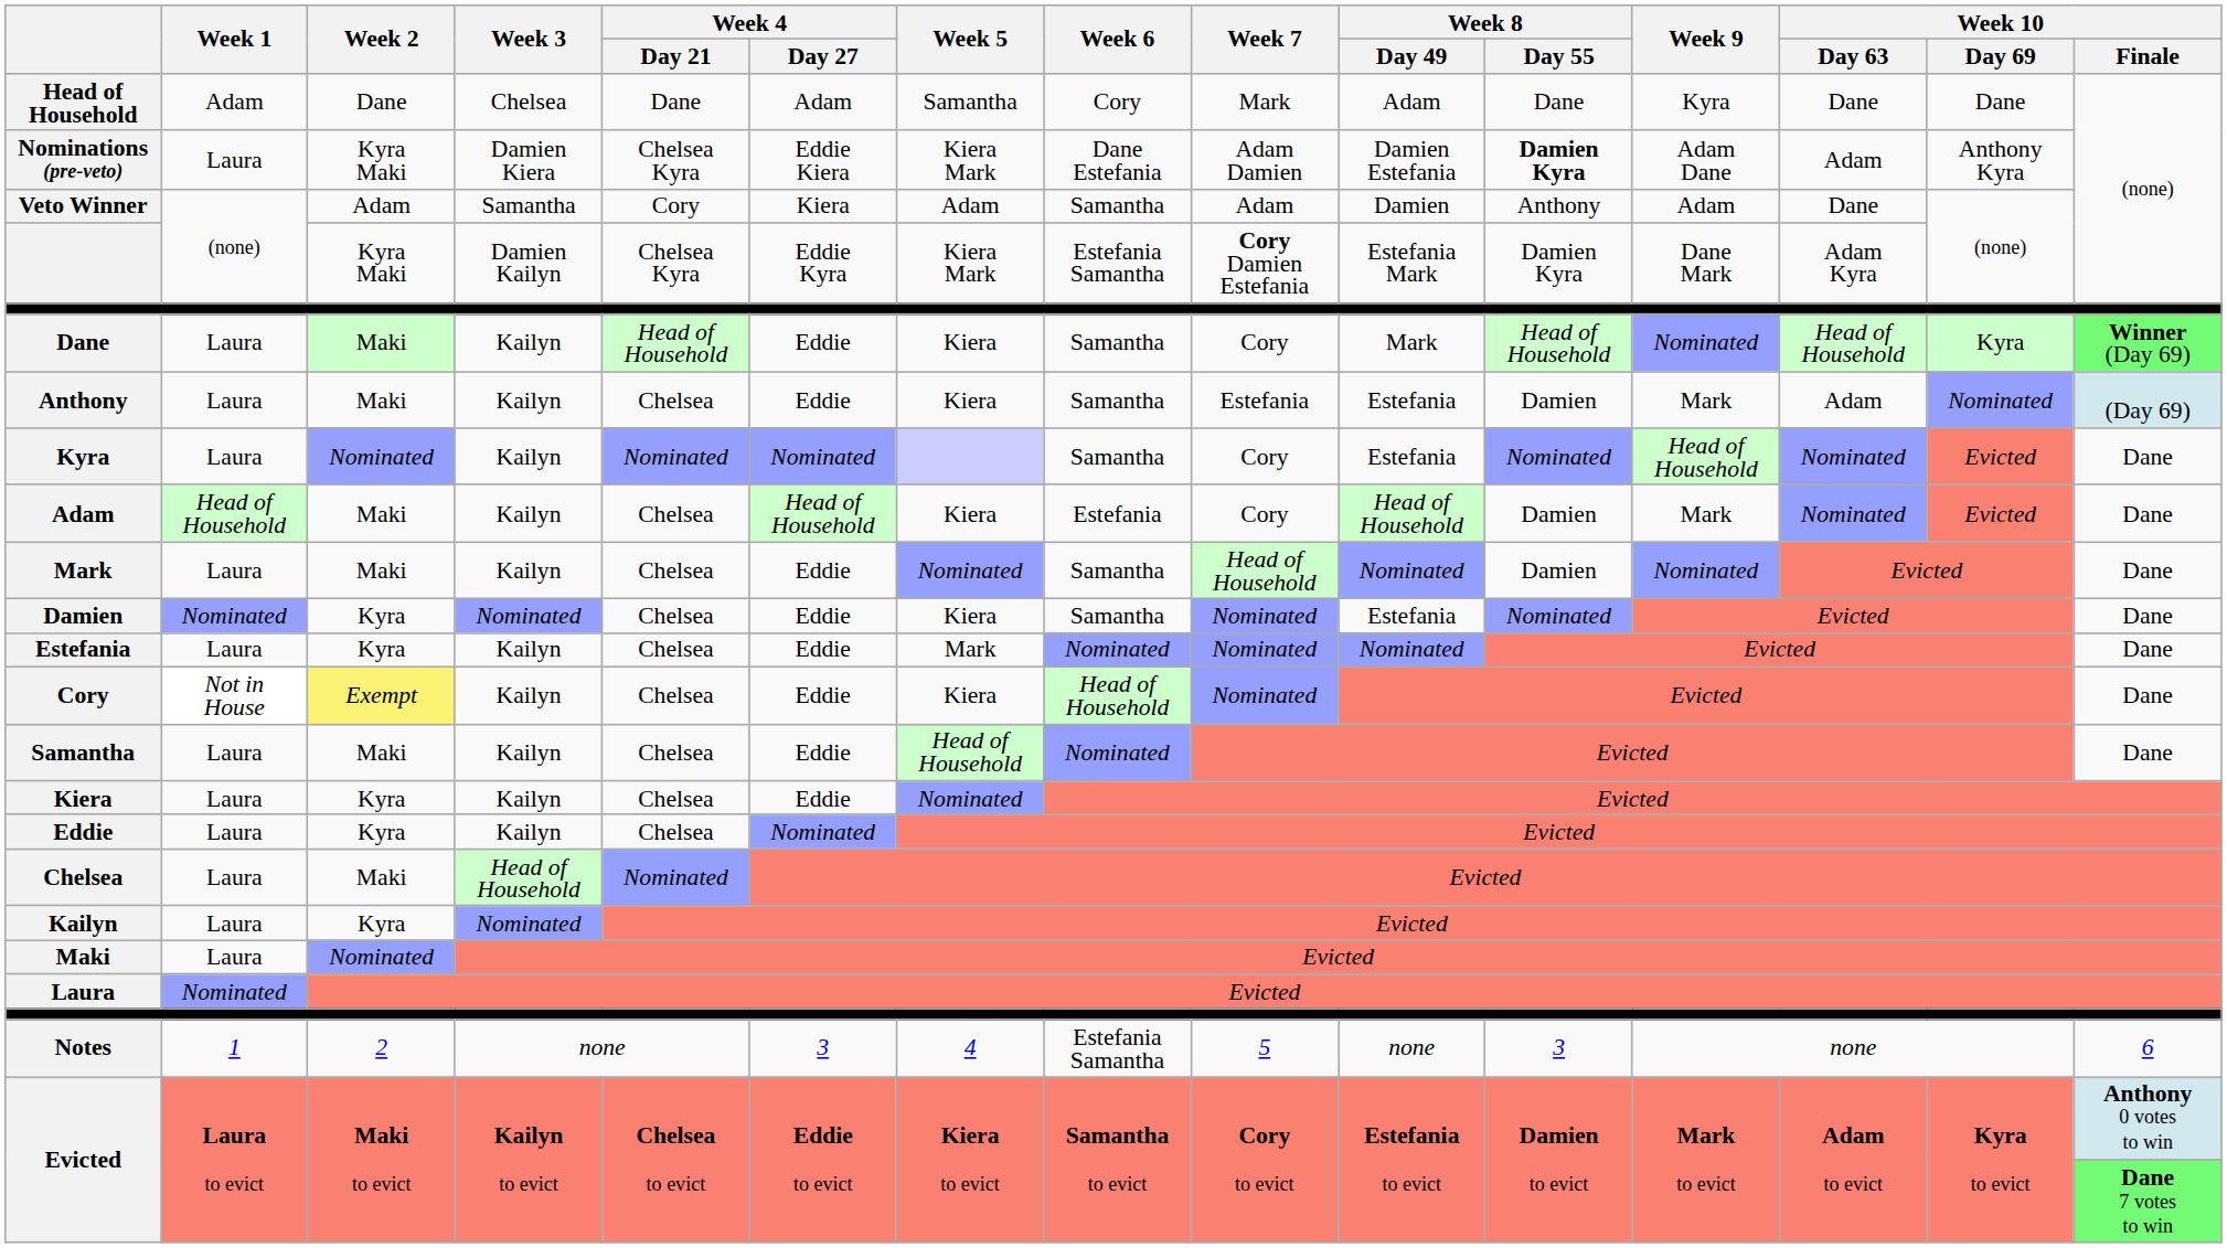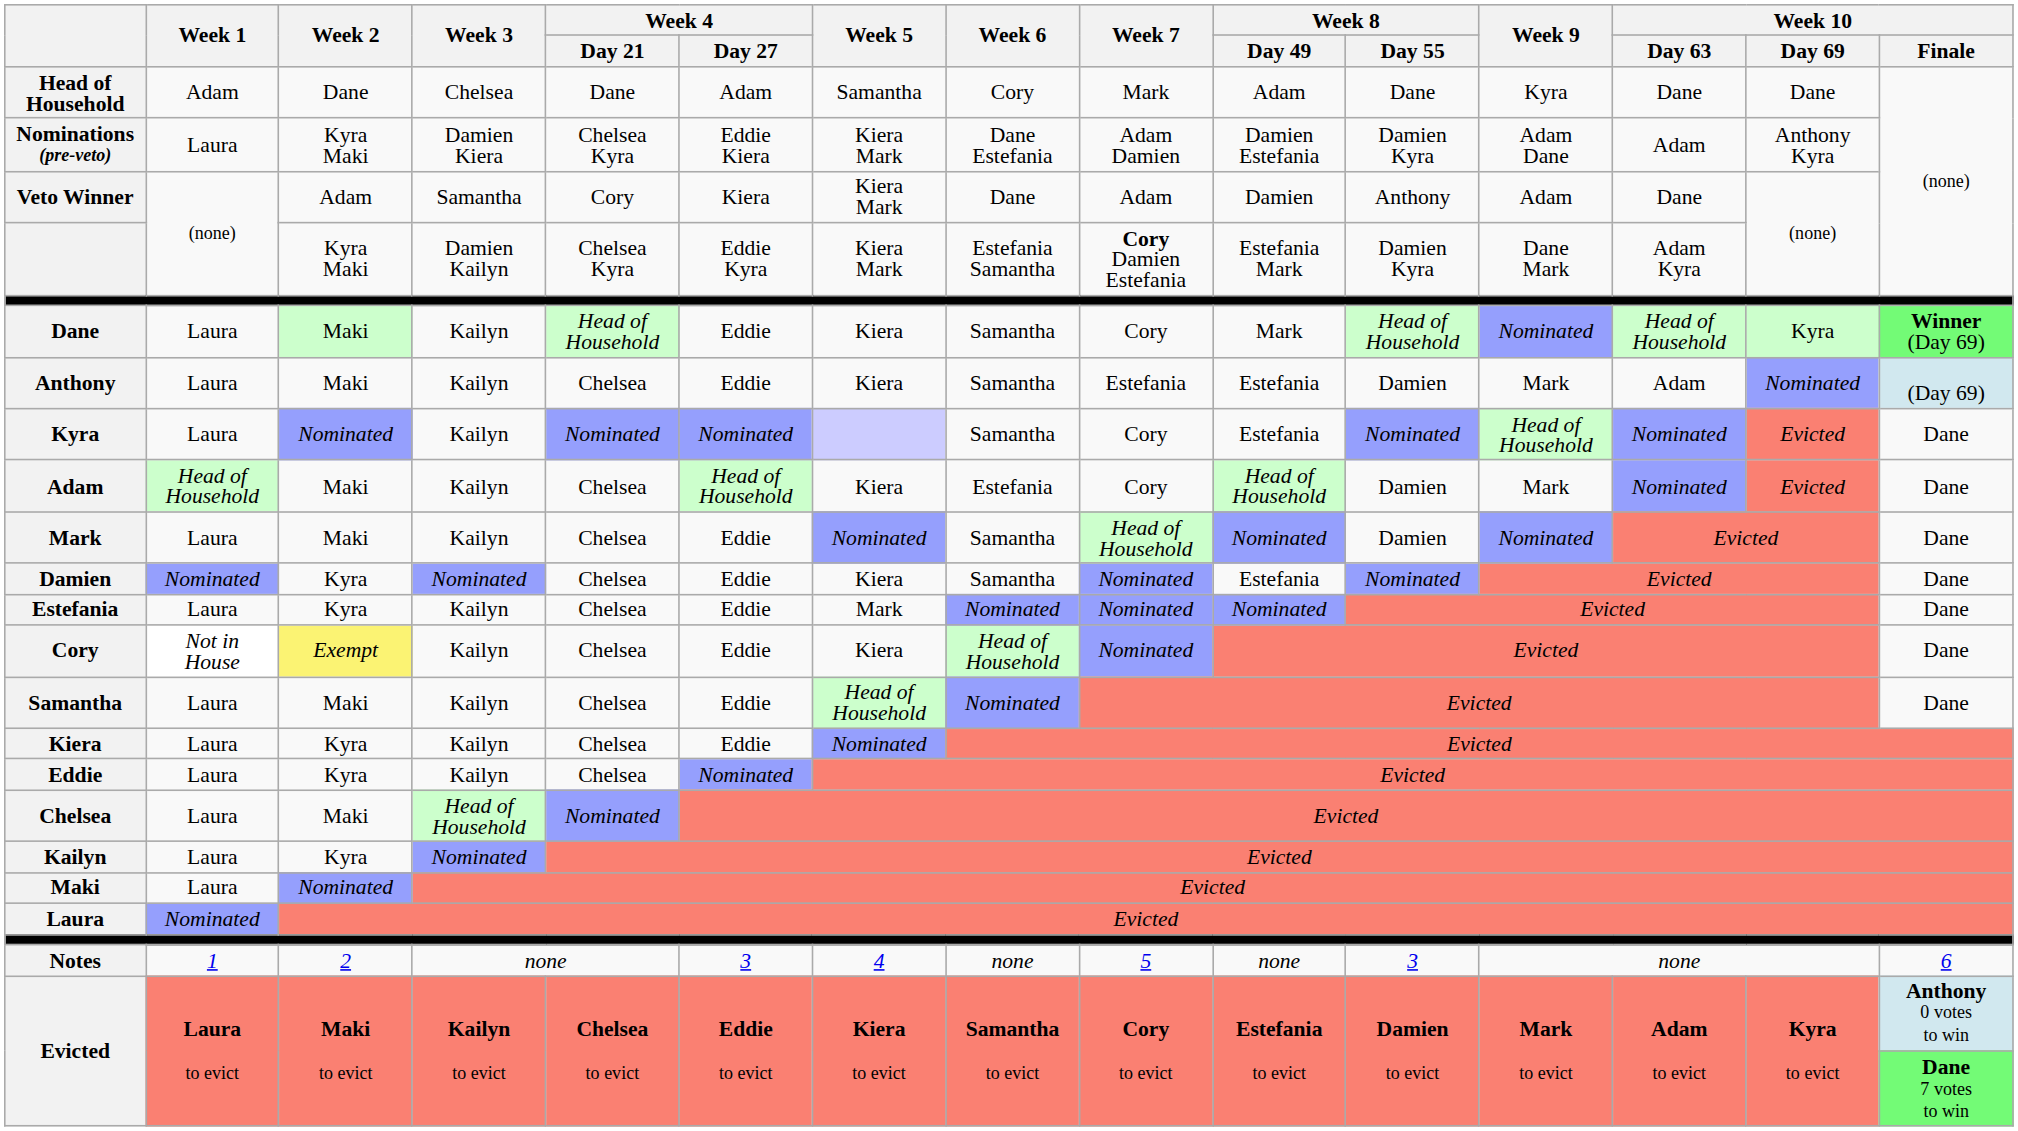Nominations (pre-veto) | Week 8 / Day 55: bold -> normal
Veto Winner | Week 5: Adam -> Kiera Mark
Veto Winner | Week 6: Samantha -> Dane
Notes | Week 6: Estefania Samantha -> none
